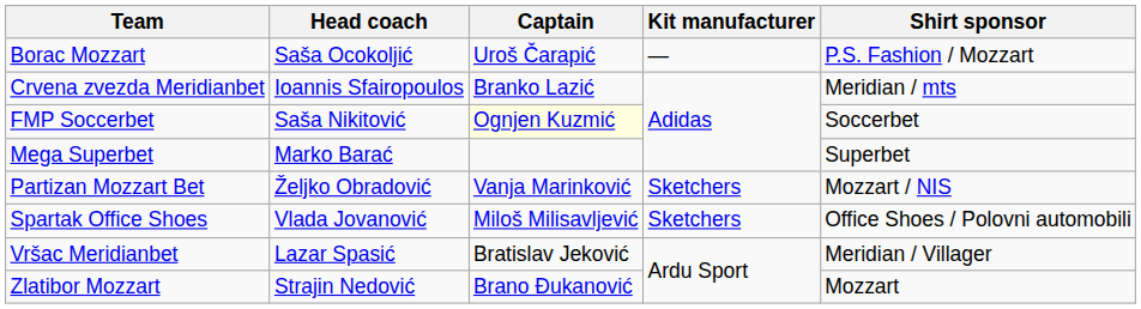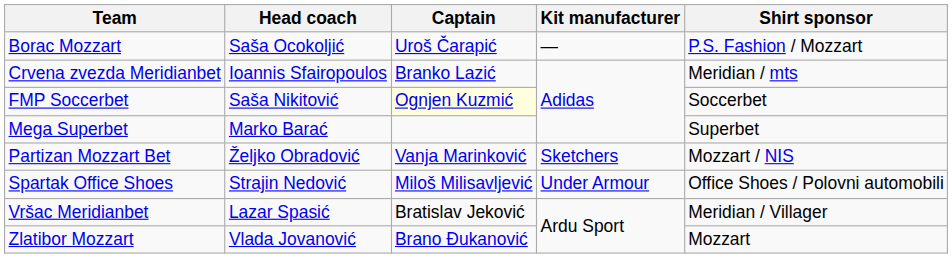Spartak Office Shoes | Head coach: Vlada Jovanović -> Strajin Nedović
Spartak Office Shoes | Kit manufacturer: Sketchers -> Under Armour
Zlatibor Mozzart | Head coach: Strajin Nedović -> Vlada Jovanović
